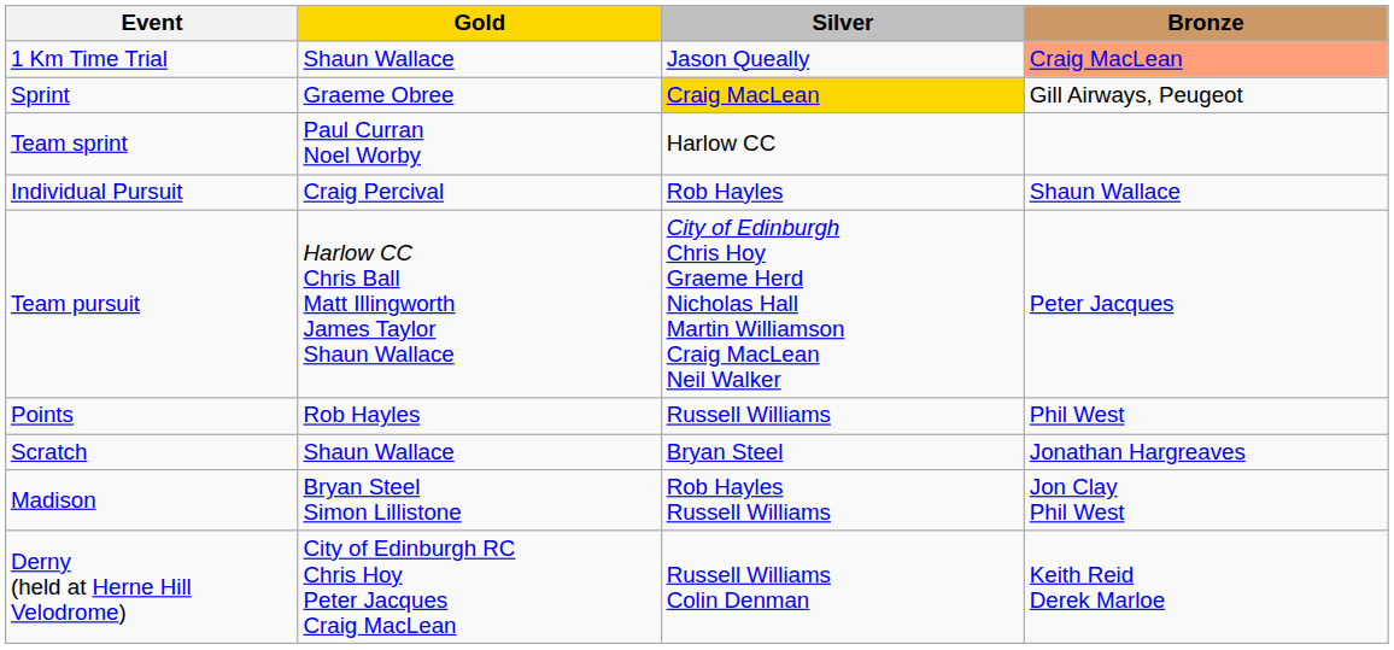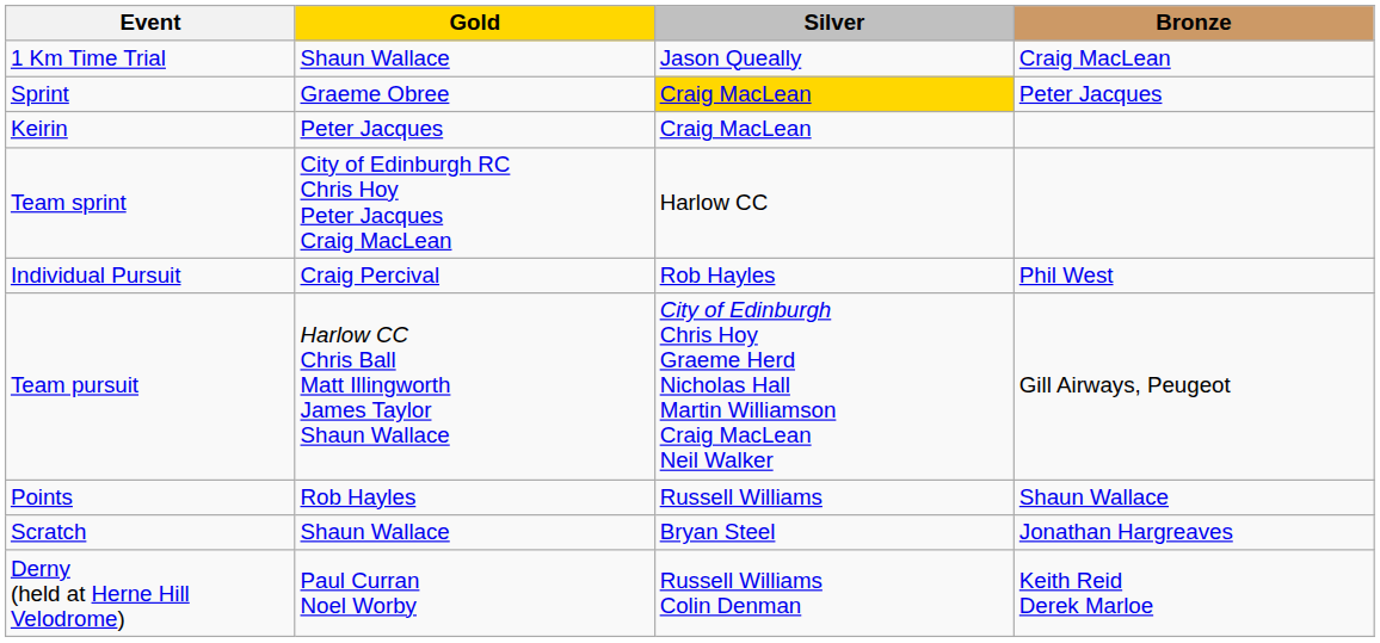1 Km Time Trial | Bronze: lightsalmon background -> no background
Sprint | Bronze: Gill Airways, Peugeot -> Peter Jacques
+ row: Keirin | Peter Jacques | Craig MacLean
Team sprint | Gold: Paul Curran Noel Worby -> City of Edinburgh RC Chris Hoy Peter Jacques Craig MacLean
Individual Pursuit | Bronze: Shaun Wallace -> Phil West
Team pursuit | Bronze: Peter Jacques -> Gill Airways, Peugeot
Points | Bronze: Phil West -> Shaun Wallace
- row: Madison | Bryan Steel Simon Lillistone | Rob Hayles Russell Williams | Jon Clay Phil West
Derny (held at Herne Hill Velodrome) | Gold: City of Edinburgh RC Chris Hoy Peter Jacques Craig MacLean -> Paul Curran Noel Worby
